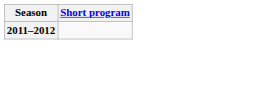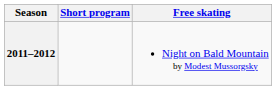+ column: Free skating | Night on Bald Mountain by Modest Mussorgsky
